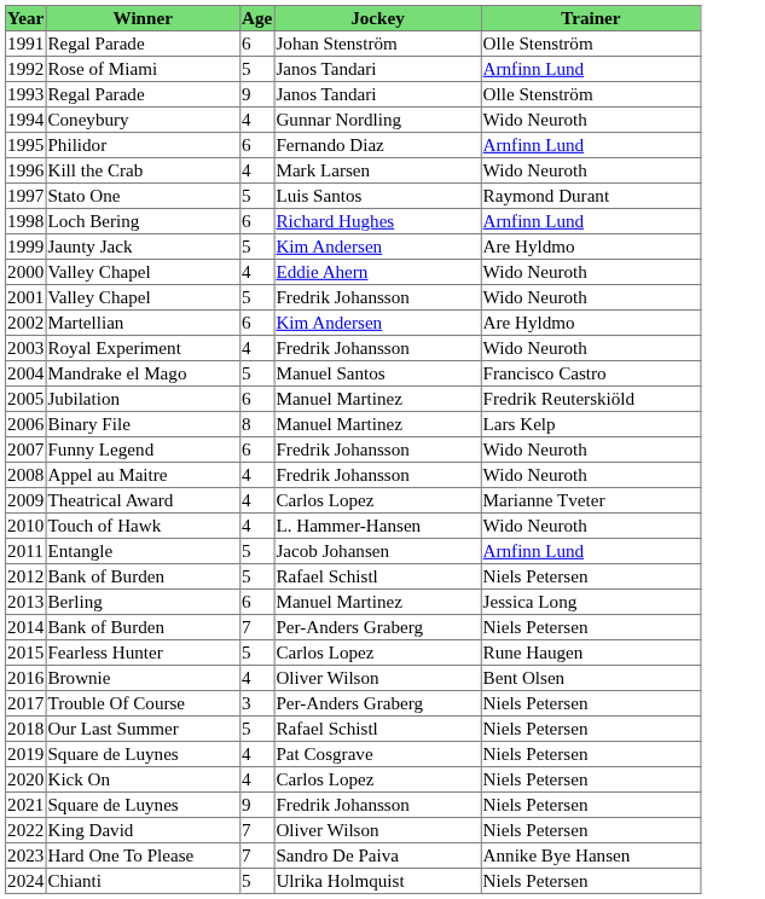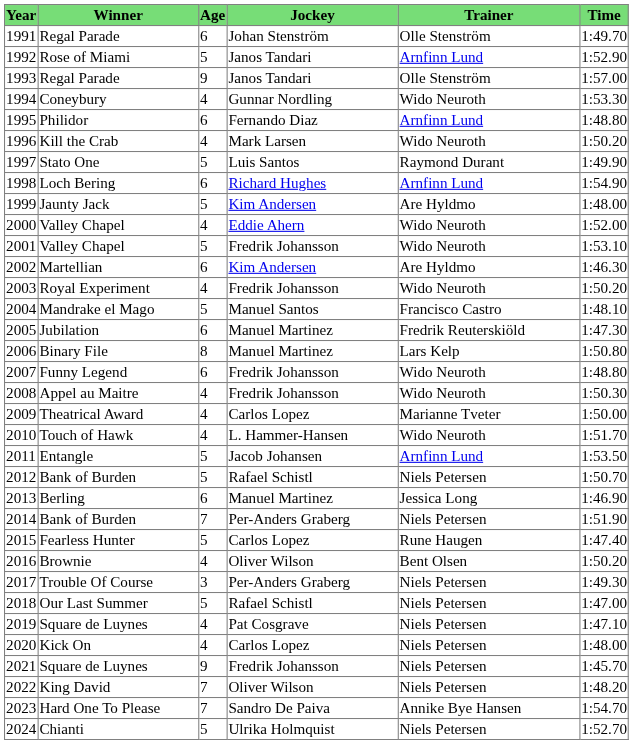+ column: Time | 1:49.70 | 1:52.90 | 1:57.00 | 1:53.30 | 1:48.80 | 1:50.20 | 1:49.90 | 1:54.90 | 1:48.00 | 1:52.00 | 1:53.10 | 1:46.30 | 1:50.20 | 1:48.10 | 1:47.30 | 1:50.80 | 1:48.80 | 1:50.30 | 1:50.00 | 1:51.70 | 1:53.50 | 1:50.70 | 1:46.90 | 1:51.90 | 1:47.40 | 1:50.20 | 1:49.30 | 1:47.00 | 1:47.10 | 1:48.00 | 1:45.70 | 1:48.20 | 1:54.70 | 1:52.70
